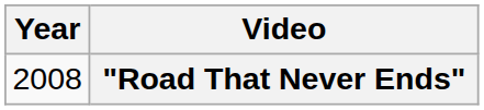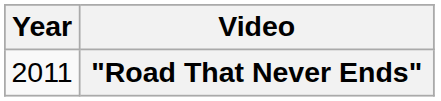"Road That Never Ends" | Year: 2008 -> 2011
